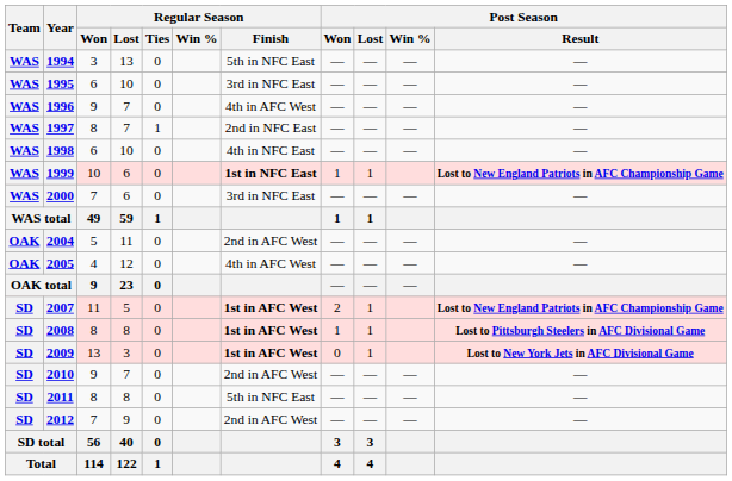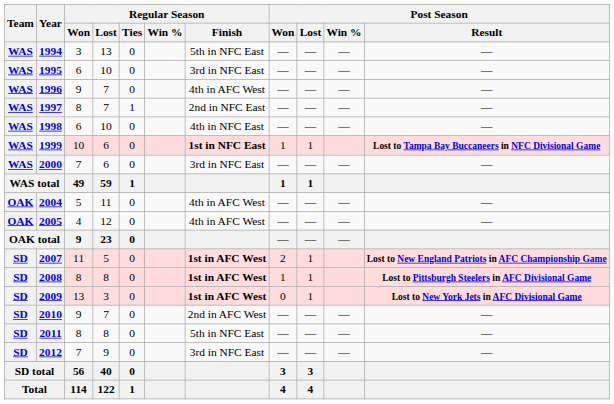1999 | Post Season / Result: Lost to New England Patriots in AFC Championship Game -> Lost to Tampa Bay Buccaneers in NFC Divisional Game
2004 | Regular Season / Finish: 2nd in AFC West -> 4th in AFC West
2012 | Regular Season / Finish: 2nd in AFC West -> 3rd in NFC East
